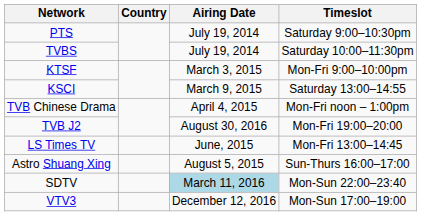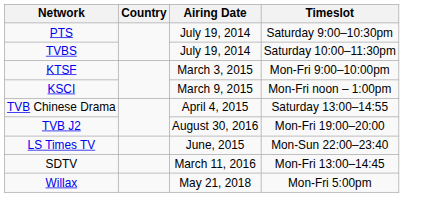KSCI | Timeslot: Saturday 13:00–14:55 -> Mon-Fri noon – 1:00pm
TVB Chinese Drama | Timeslot: Mon-Fri noon – 1:00pm -> Saturday 13:00–14:55
LS Times TV | Timeslot: Mon-Fri 13:00–14:45 -> Mon-Sun 22:00–23:40
- row: Astro Shuang Xing | August 5, 2015 | Sun-Thurs 16:00–17:00
SDTV | Airing Date: lightblue background -> no background
SDTV | Timeslot: Mon-Sun 22:00–23:40 -> Mon-Fri 13:00–14:45
- row: VTV3 | December 12, 2016 | Mon-Sun 17:00–19:00
+ row: Willax | May 21, 2018 | Mon-Fri 5:00pm
